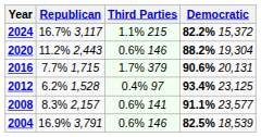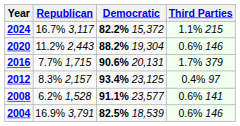columns swapped: Democratic <-> Third Parties
2012 | Republican: 6.2% 1,528 -> 8.3% 2,157
2008 | Republican: 8.3% 2,157 -> 6.2% 1,528
